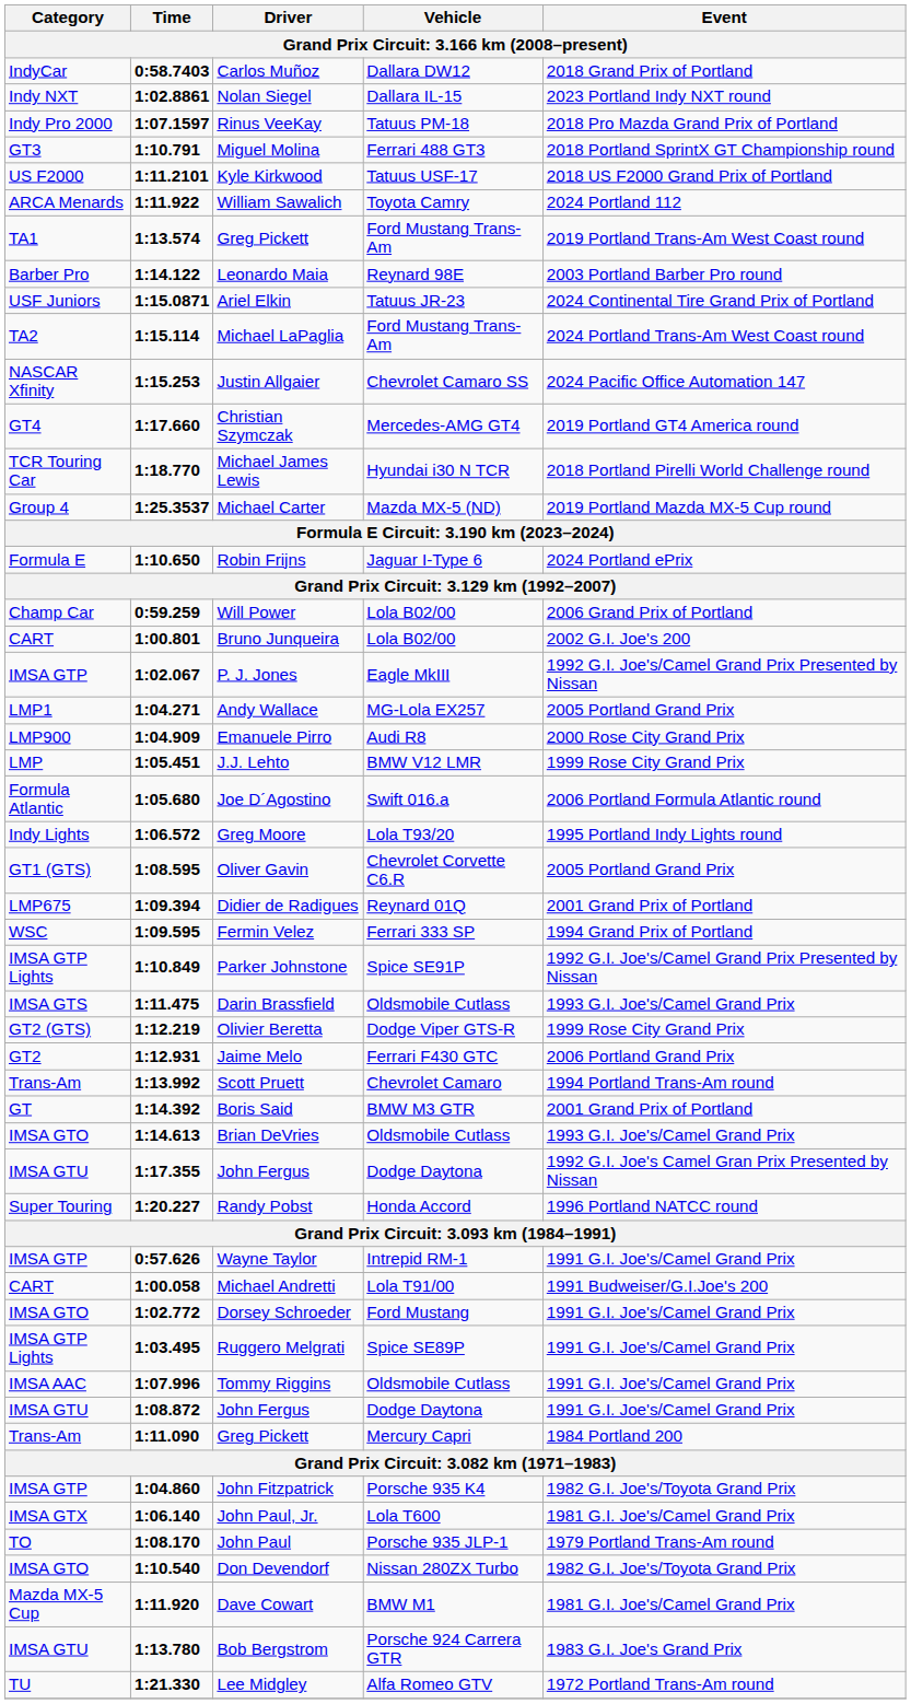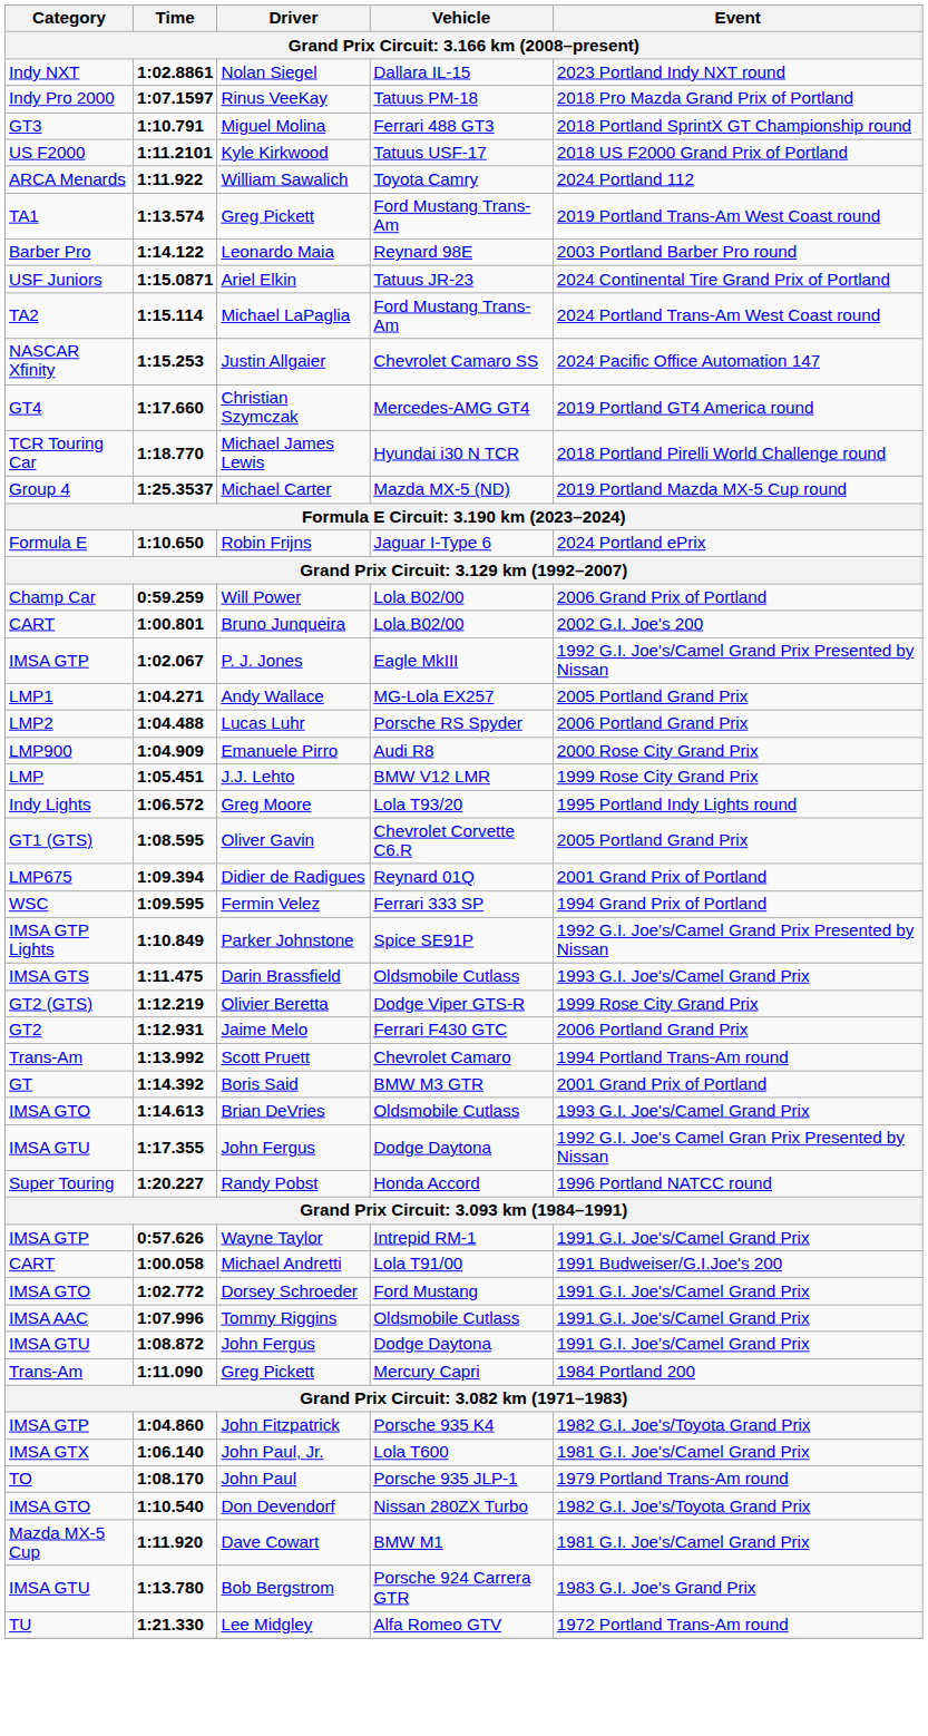- row: IndyCar | 0:58.7403 | Carlos Muñoz | Dallara DW12 | 2018 Grand Prix of Portland
+ row: LMP2 | 1:04.488 | Lucas Luhr | Porsche RS Spyder | 2006 Portland Grand Prix
- row: Formula Atlantic | 1:05.680 | Joe D´Agostino | Swift 016.a | 2006 Portland Formula Atlantic round
- row: IMSA GTP Lights | 1:03.495 | Ruggero Melgrati | Spice SE89P | 1991 G.I. Joe's/Camel Grand Prix
